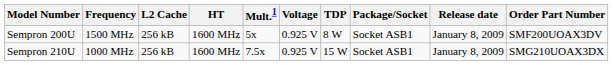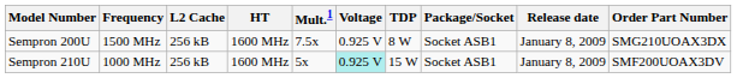Sempron 200U | Mult.1: 5x -> 7.5x
Sempron 200U | Order Part Number: SMF200UOAX3DV -> SMG210UOAX3DX
Sempron 210U | Mult.1: 7.5x -> 5x
Sempron 210U | Voltage: no background -> paleturquoise background
Sempron 210U | Order Part Number: SMG210UOAX3DX -> SMF200UOAX3DV
